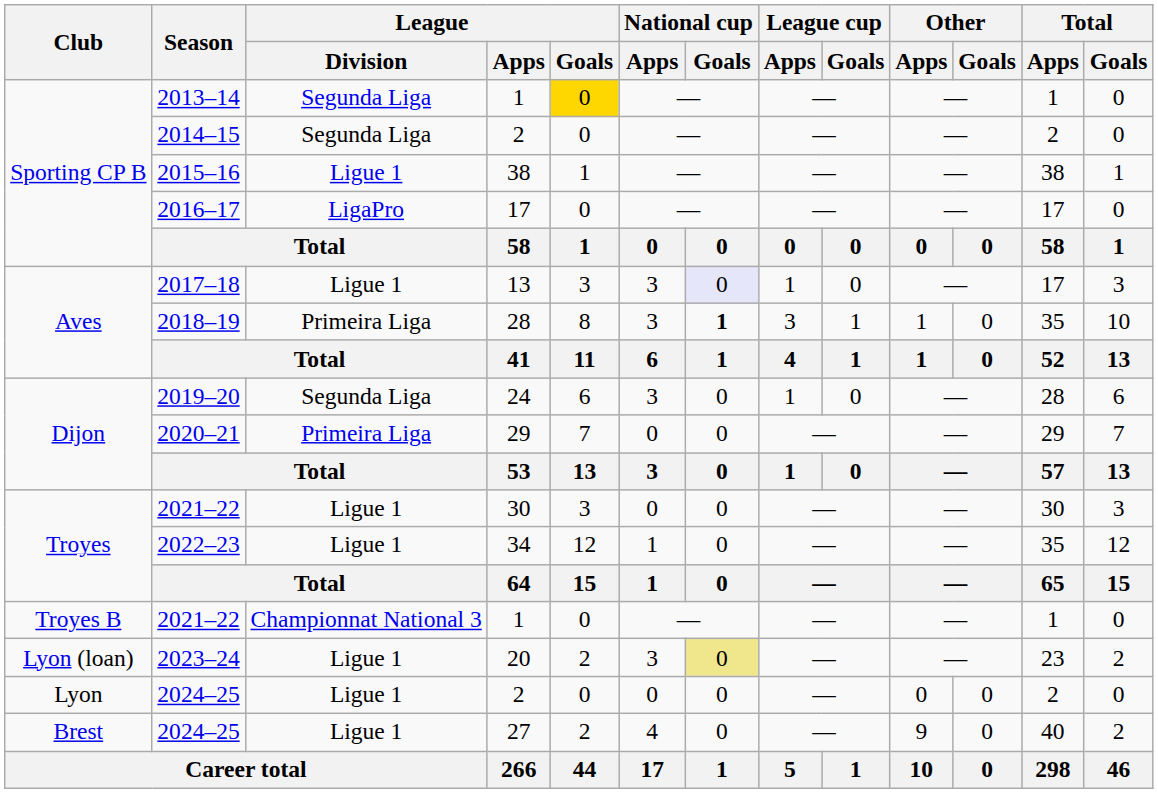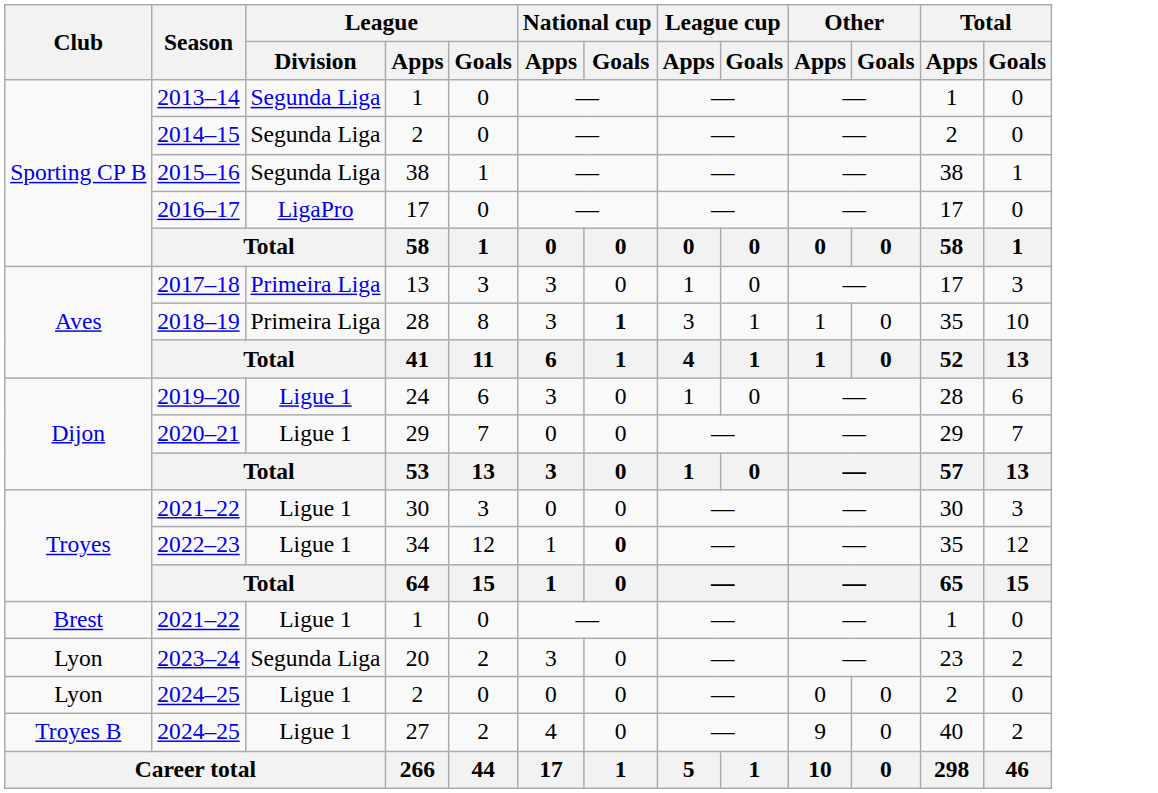2013–14 | League / Goals: gold background -> no background
2015–16 | League / Division: Ligue 1 -> Segunda Liga
2017–18 | League / Division: Ligue 1 -> Primeira Liga
2017–18 | National cup / Goals: lavender background -> no background
2019–20 | League / Division: Segunda Liga -> Ligue 1
2020–21 | League / Division: Primeira Liga -> Ligue 1
2022–23 | National cup / Goals: normal -> bold
2021–22 / 1 | Club: Troyes B -> Brest
2021–22 / 1 | League / Division: Championnat National 3 -> Ligue 1
2023–24 | Club: Lyon (loan) -> Lyon
2023–24 | League / Division: Ligue 1 -> Segunda Liga
2023–24 | National cup / Goals: khaki background -> no background
2024–25 / 27 | Club: Brest -> Troyes B
